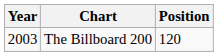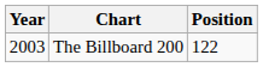The Billboard 200 | Position: 120 -> 122
